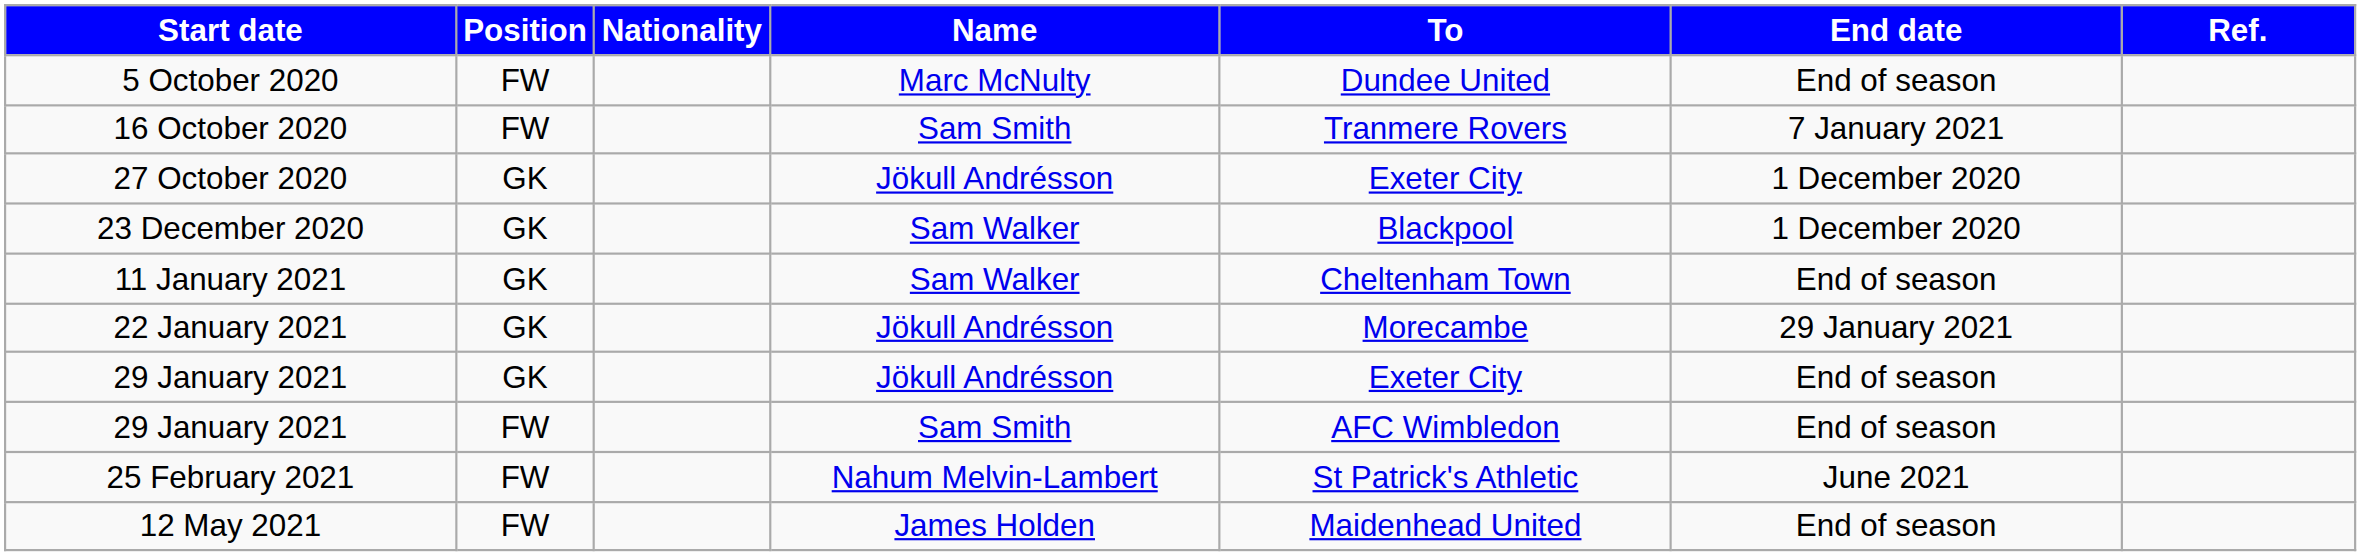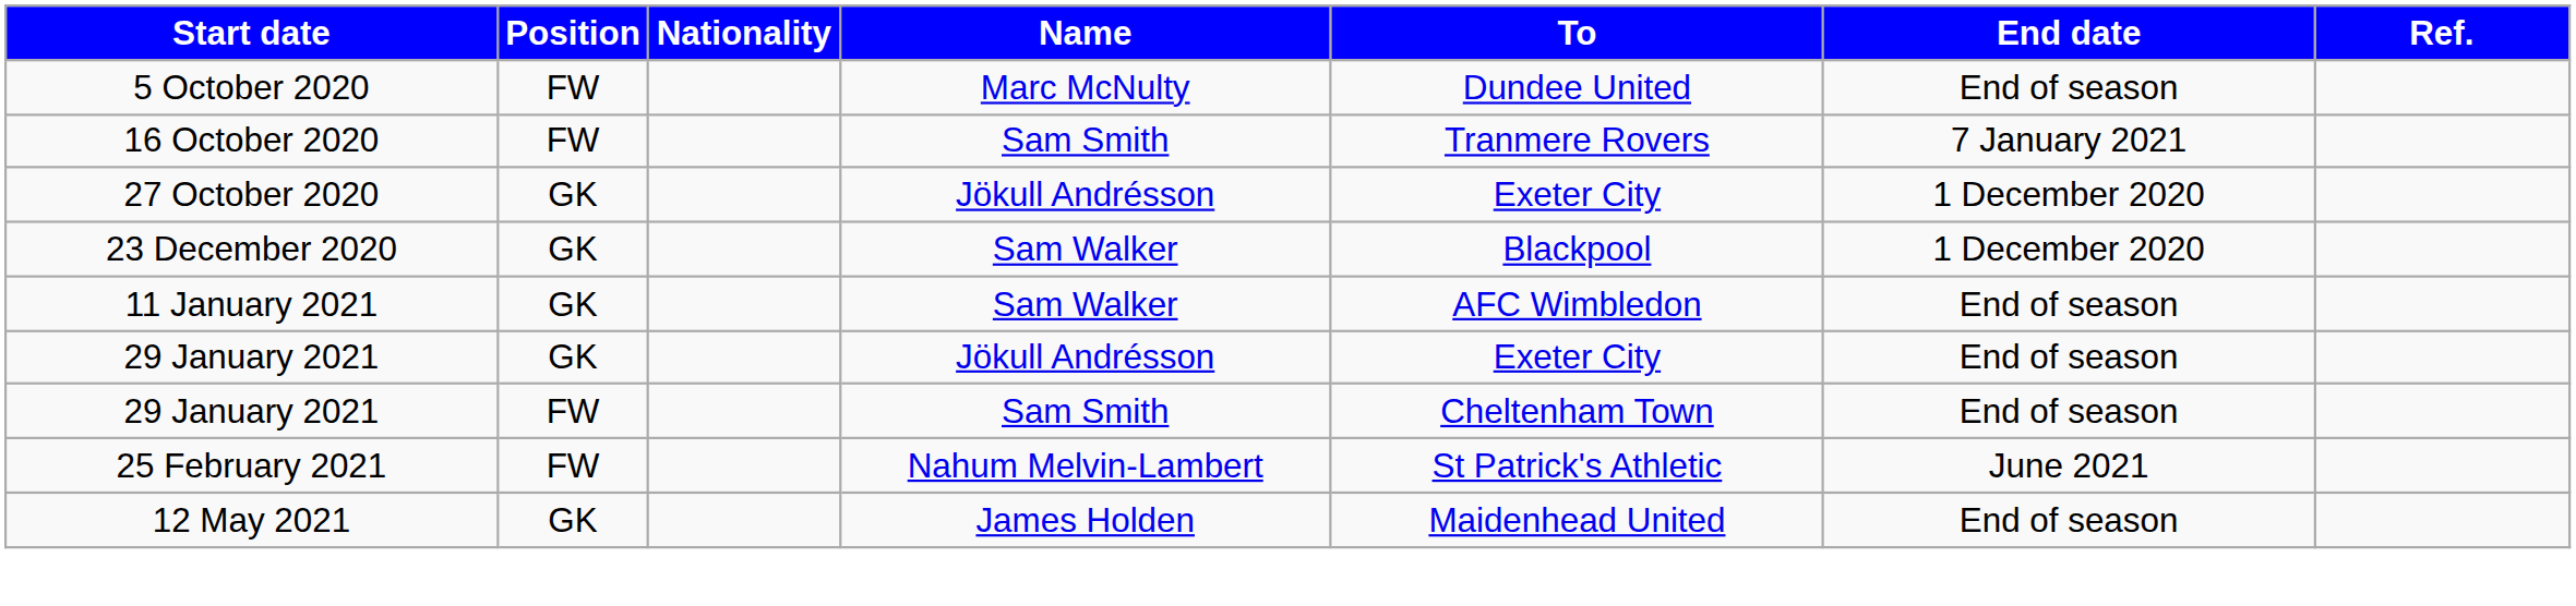11 January 2021 | To: Cheltenham Town -> AFC Wimbledon
- row: 22 January 2021 | GK | Jökull Andrésson | Morecambe | 29 January 2021
29 January 2021 / Sam Smith | To: AFC Wimbledon -> Cheltenham Town
12 May 2021 | Position: FW -> GK
